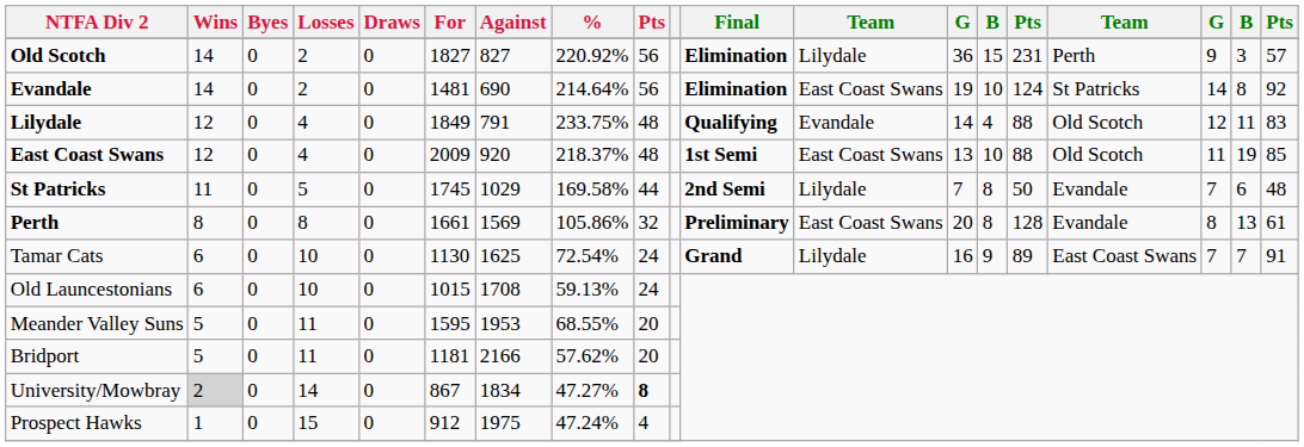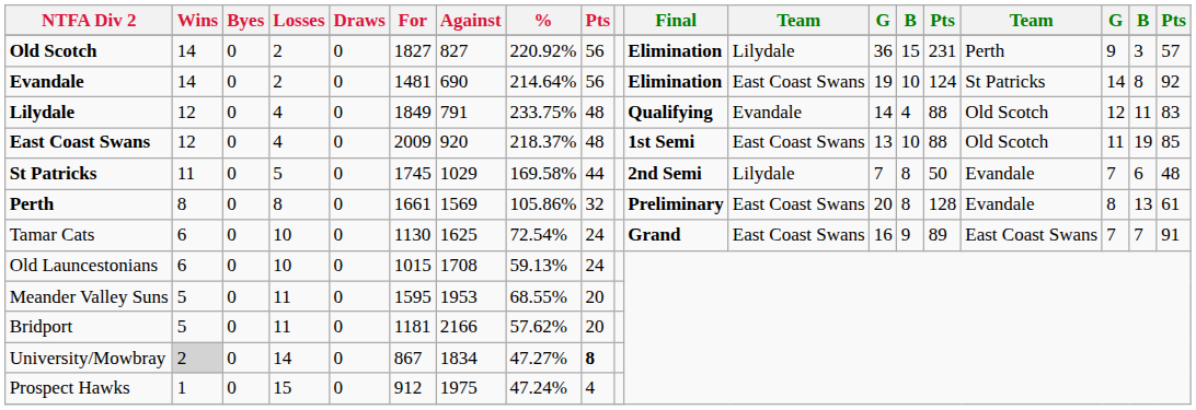Tamar Cats | column 12: Lilydale -> East Coast Swans
